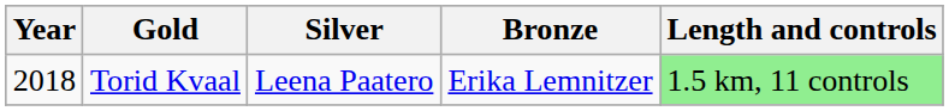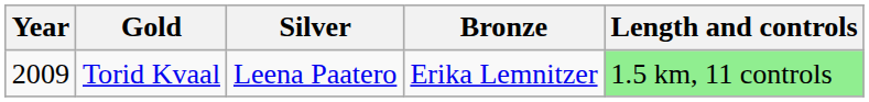Torid Kvaal | Year: 2018 -> 2009
